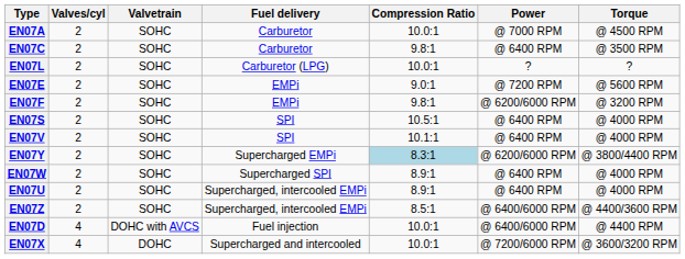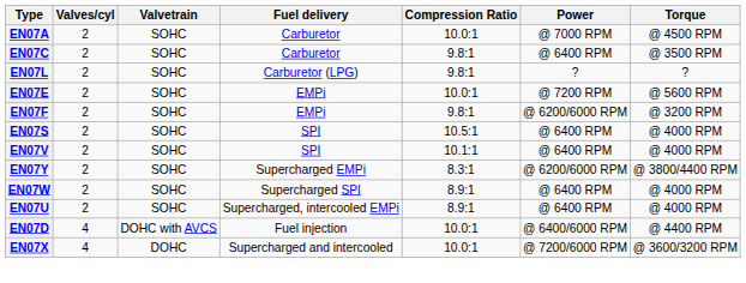EN07L | Compression Ratio: 10.0:1 -> 9.8:1
EN07E | Compression Ratio: 9.0:1 -> 10.0:1
EN07Y | Compression Ratio: lightblue background -> no background
- row: EN07Z | 2 | SOHC | Supercharged, intercooled EMPi | 8.5:1 | @ 6400/6000 RPM | @ 4400/3600 RPM
